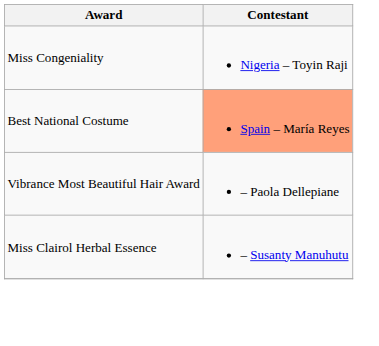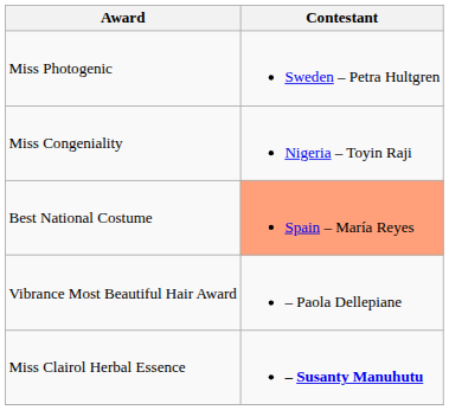+ row: Miss Photogenic | Sweden – Petra Hultgren
Miss Clairol Herbal Essence | Contestant: normal -> bold
